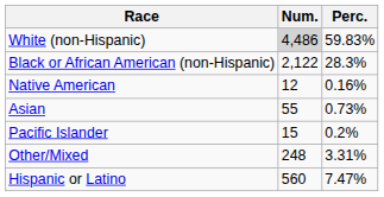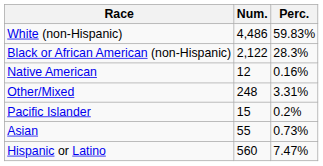White (non-Hispanic) | Num.: lightgrey background -> no background
rows swapped: Asian <-> Other/Mixed
